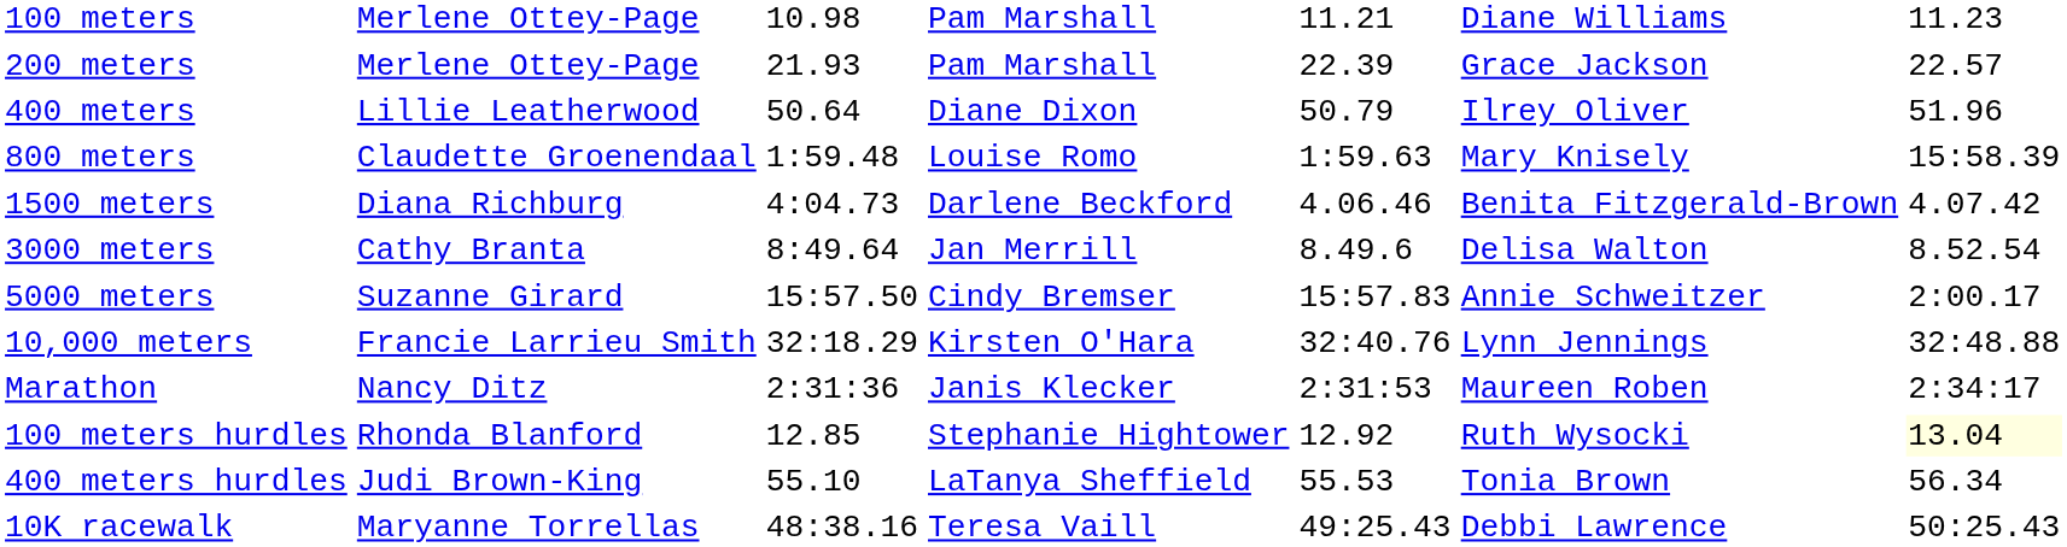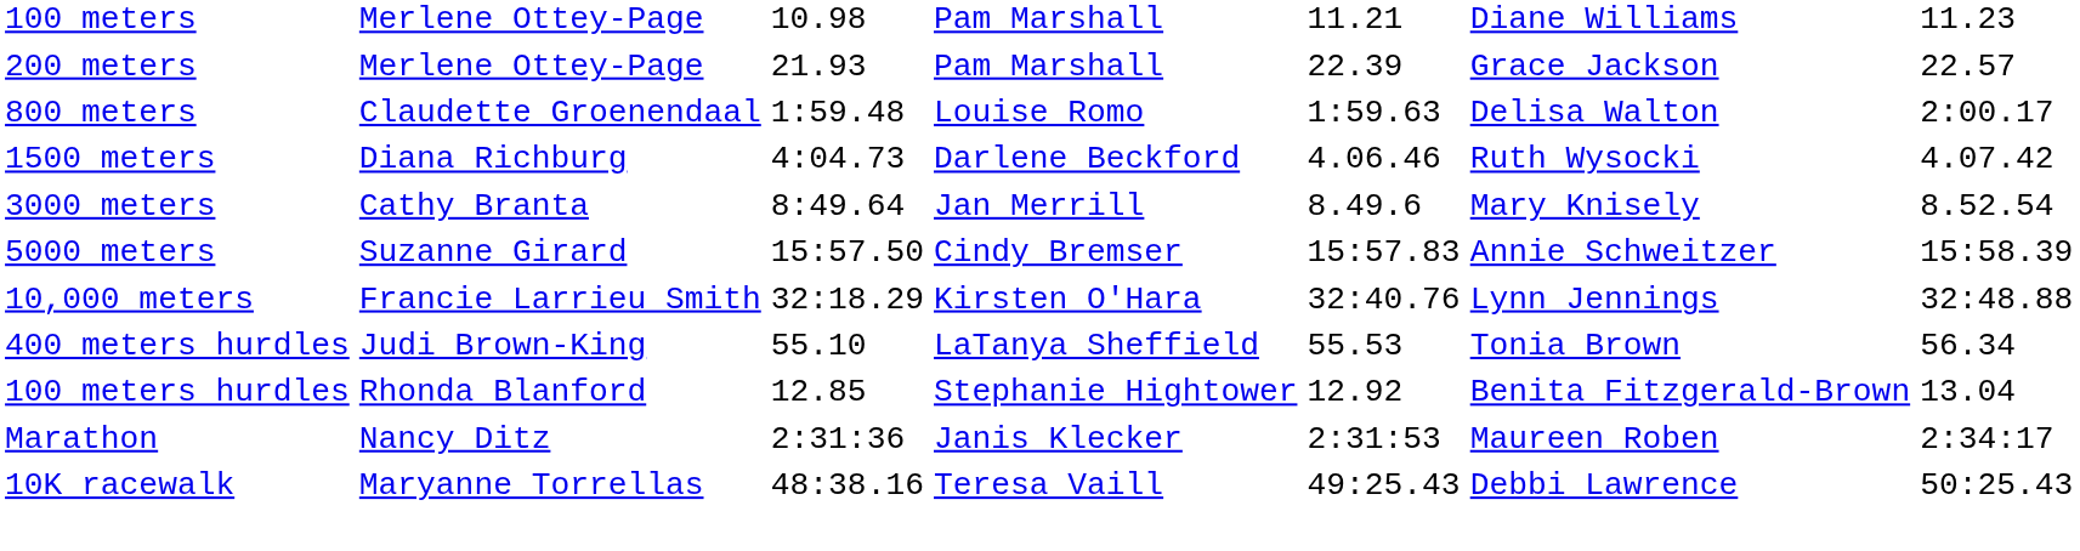- row: 400 meters | Lillie Leatherwood | 50.64 | Diane Dixon | 50.79 | Ilrey Oliver | 51.96
800 meters | column 6: Mary Knisely -> Delisa Walton
800 meters | column 7: 15:58.39 -> 2:00.17
1500 meters | column 6: Benita Fitzgerald-Brown -> Ruth Wysocki
3000 meters | column 6: Delisa Walton -> Mary Knisely
5000 meters | column 7: 2:00.17 -> 15:58.39
rows swapped: Marathon <-> 400 meters hurdles
100 meters hurdles | column 6: Ruth Wysocki -> Benita Fitzgerald-Brown
100 meters hurdles | column 7: lightyellow background -> no background
